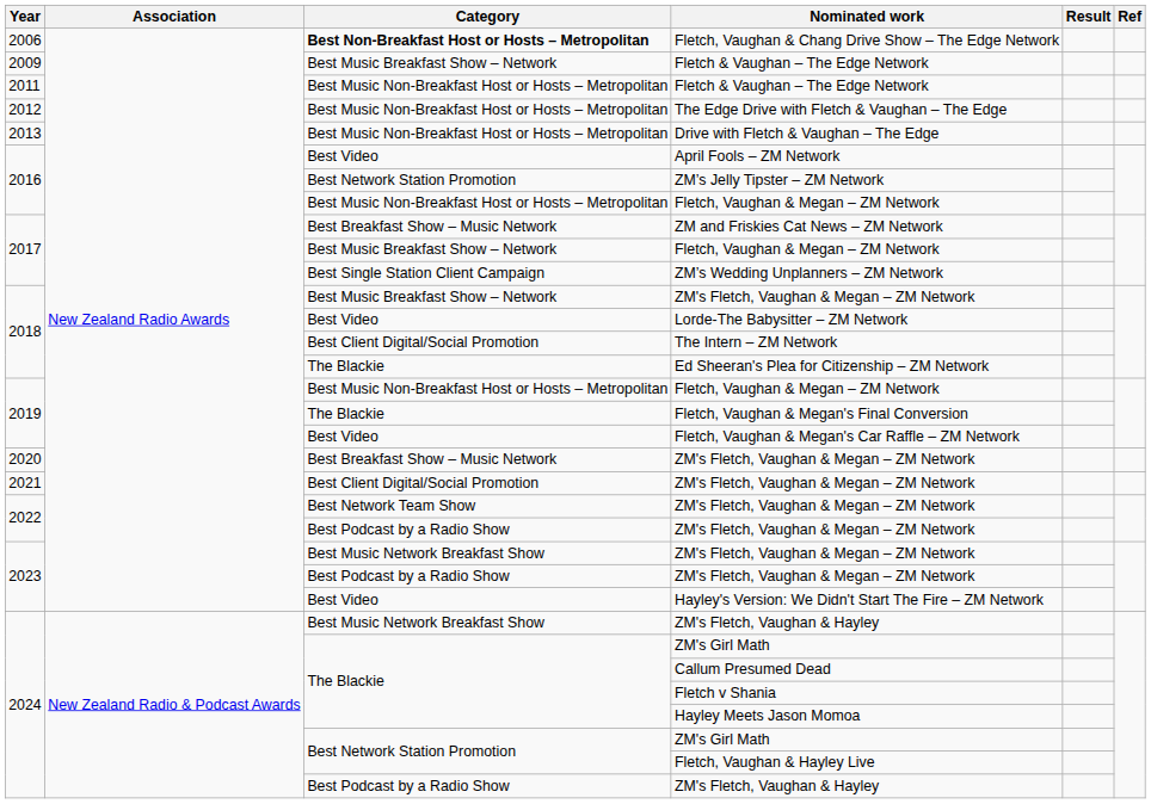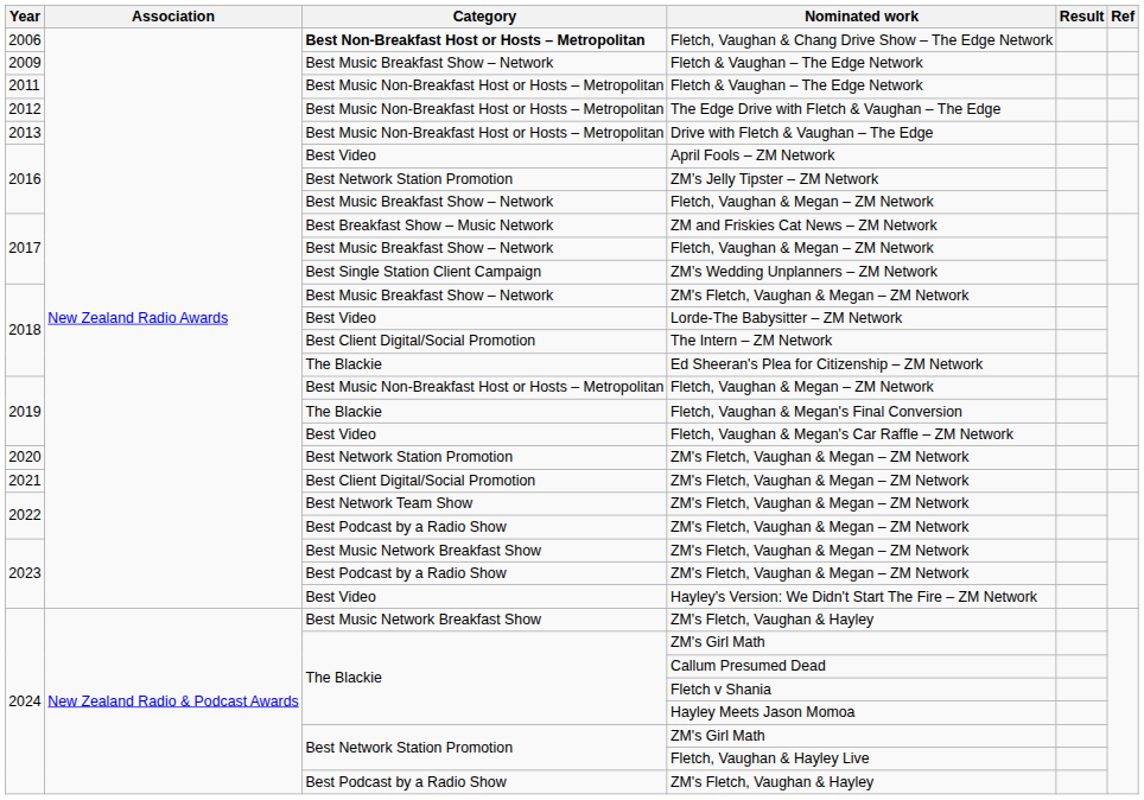2016 / Fletch, Vaughan & Megan – ZM Network | Category: Best Music Non-Breakfast Host or Hosts – Metropolitan -> Best Music Breakfast Show – Network
2020 / ZM's Fletch, Vaughan & Megan – ZM Network | Category: Best Breakfast Show – Music Network -> Best Network Station Promotion
